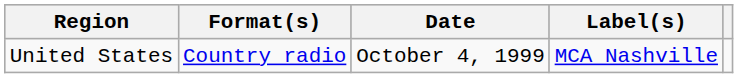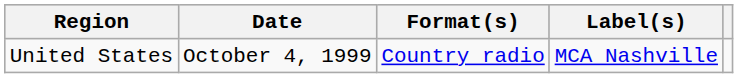columns swapped: Date <-> Format(s)
